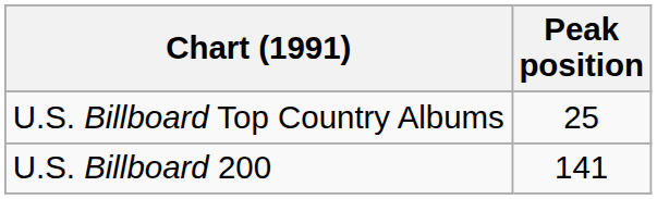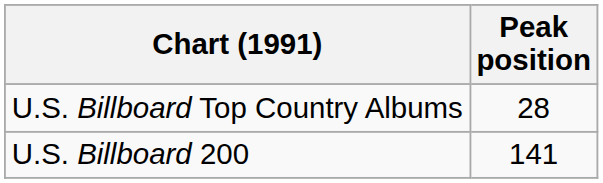U.S. Billboard Top Country Albums | Peak position: 25 -> 28
